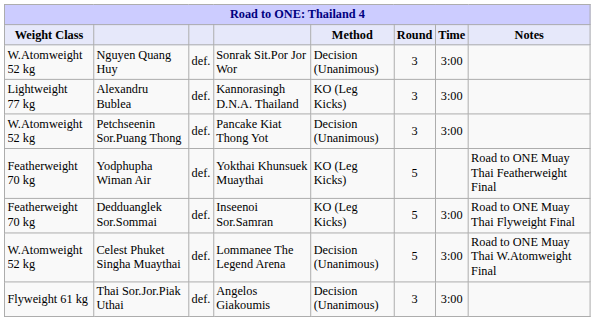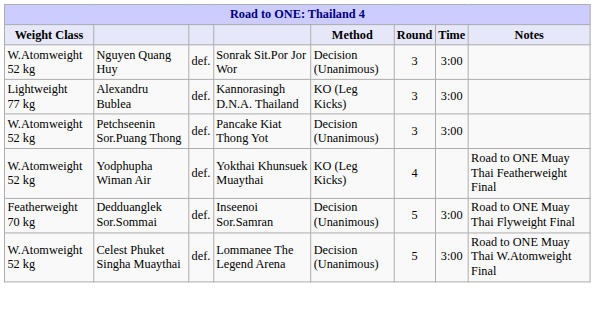Yodphupha Wiman Air | Weight Class: Featherweight 70 kg -> W.Atomweight 52 kg
Yodphupha Wiman Air | Round: 5 -> 4
Dedduanglek Sor.Sommai | Method: KO (Leg Kicks) -> Decision (Unanimous)
- row: Flyweight 61 kg | Thai Sor.Jor.Piak Uthai | def. | Angelos Giakoumis | Decision (Unanimous) | 3 | 3:00
